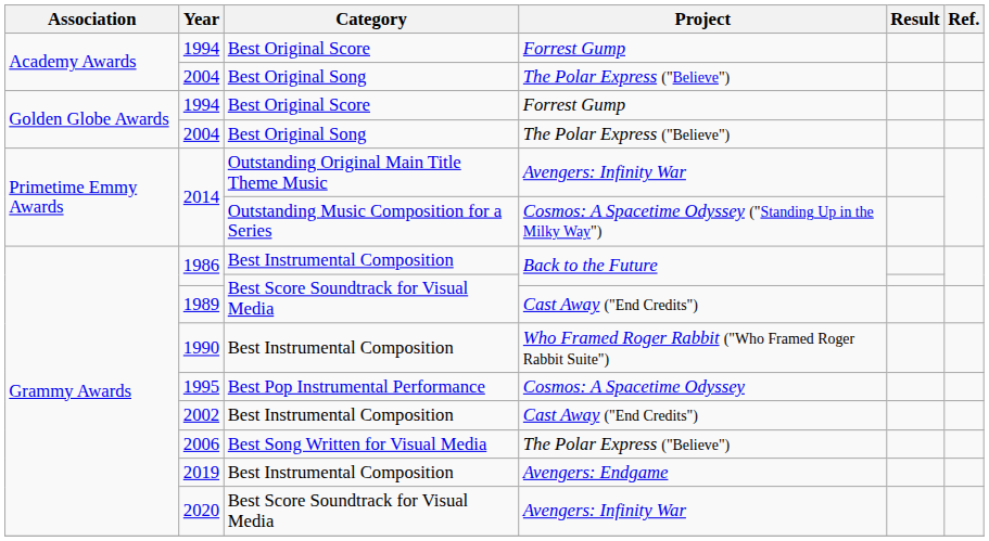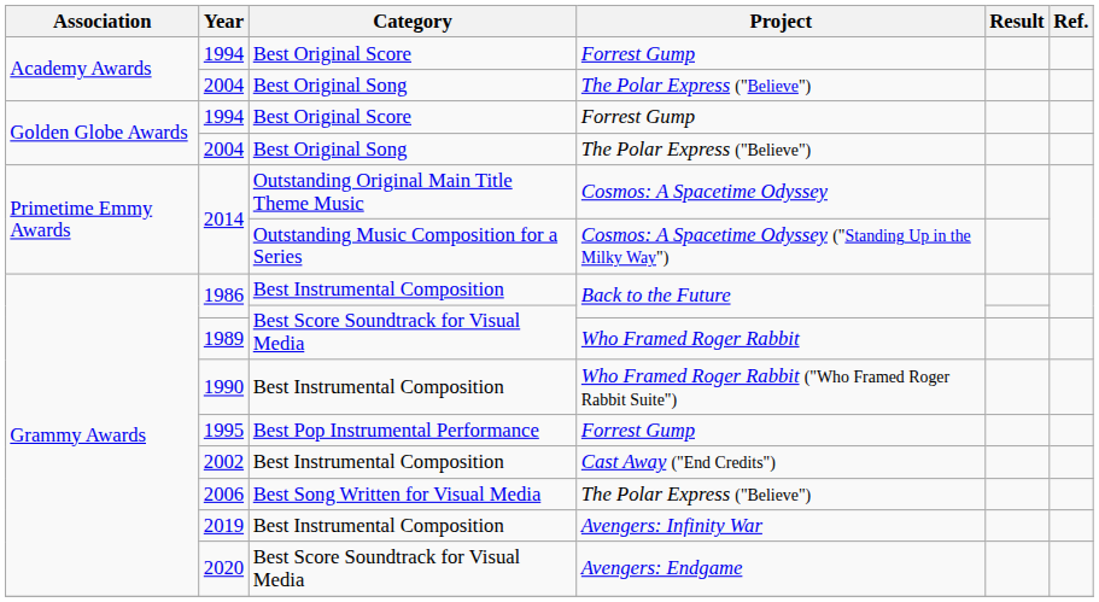2014 / Outstanding Original Main Title Theme Music | Project: Avengers: Infinity War -> Cosmos: A Spacetime Odyssey
1989 | Project: Cast Away ("End Credits") -> Who Framed Roger Rabbit
1995 | Project: Cosmos: A Spacetime Odyssey -> Forrest Gump
2019 | Project: Avengers: Endgame -> Avengers: Infinity War
2020 | Project: Avengers: Infinity War -> Avengers: Endgame
